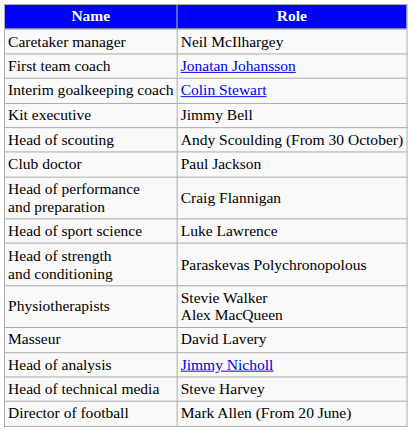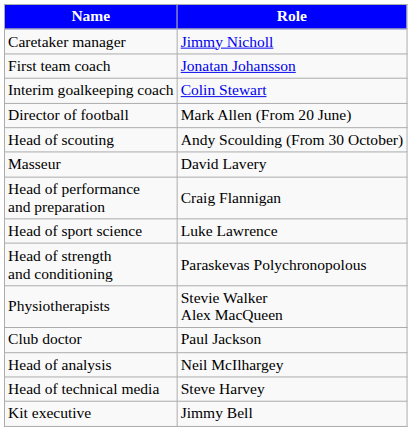Caretaker manager | Role: Neil McIlhargey -> Jimmy Nicholl
rows swapped: Director of football <-> Kit executive
rows swapped: Club doctor <-> Masseur
Head of analysis | Role: Jimmy Nicholl -> Neil McIlhargey
